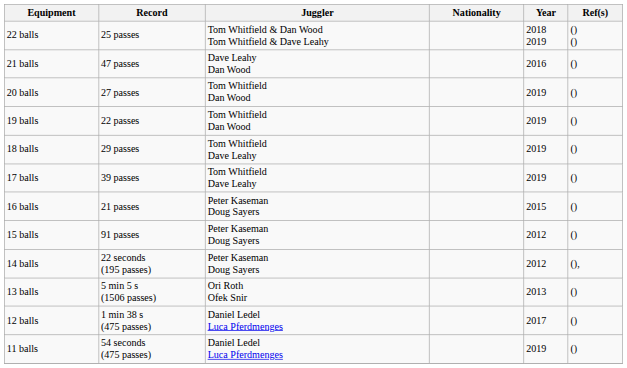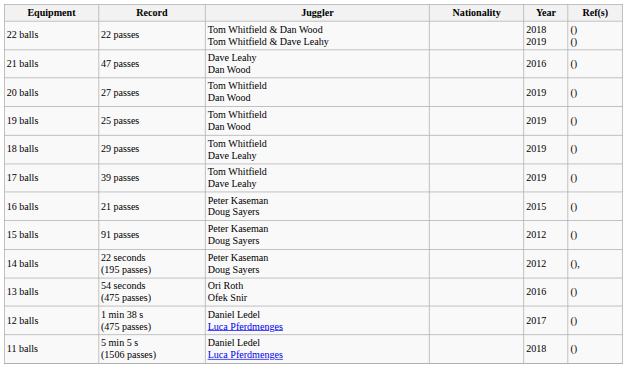22 balls | Record: 25 passes -> 22 passes
19 balls | Record: 22 passes -> 25 passes
13 balls | Record: 5 min 5 s (1506 passes) -> 54 seconds (475 passes)
13 balls | Year: 2013 -> 2016
11 balls | Record: 54 seconds (475 passes) -> 5 min 5 s (1506 passes)
11 balls | Year: 2019 -> 2018
